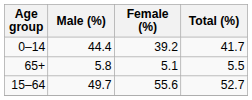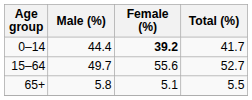0–14 | Female (%): normal -> bold
rows swapped: 15–64 <-> 65+
